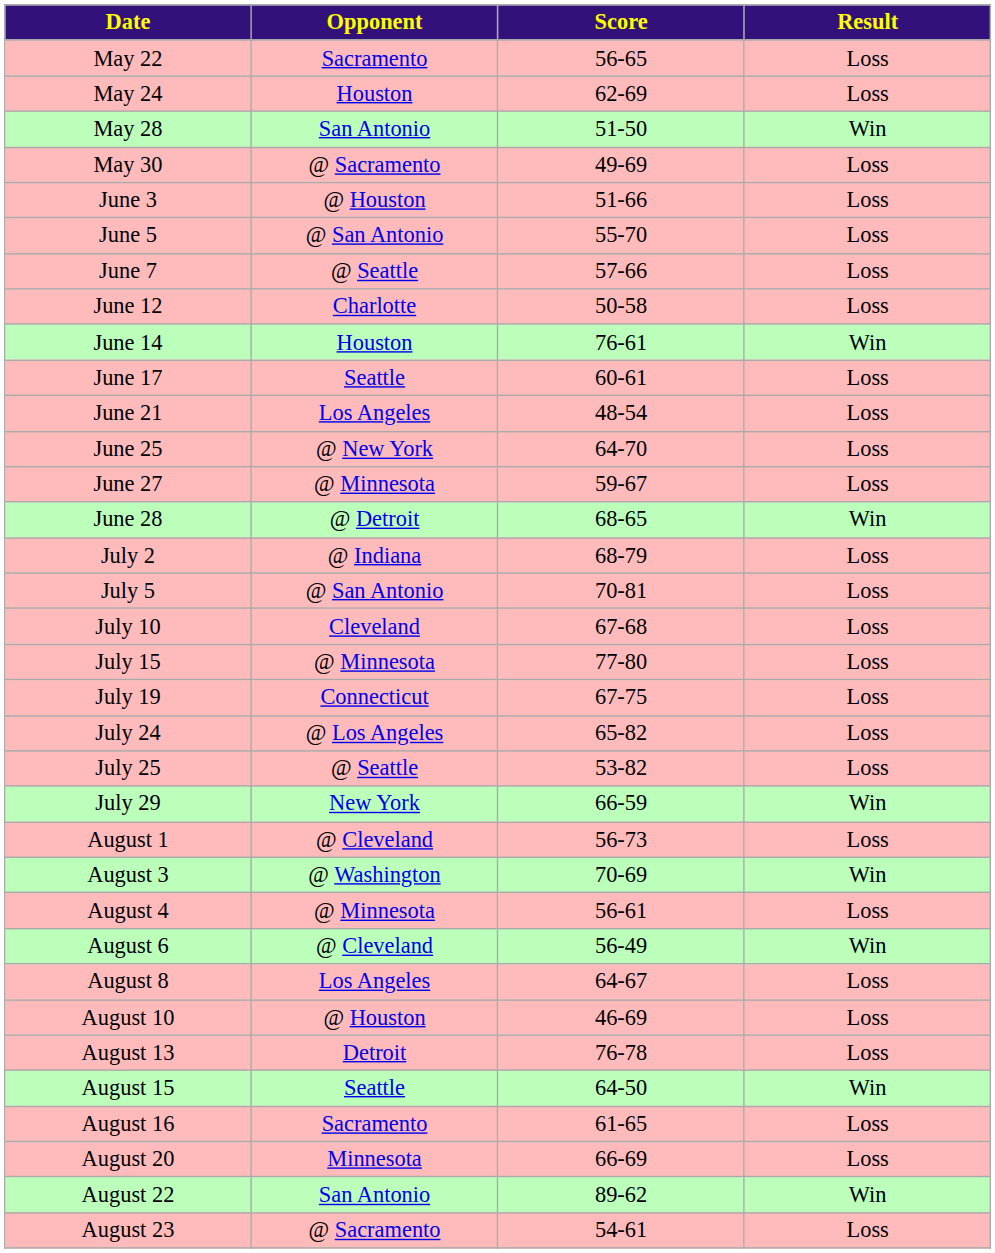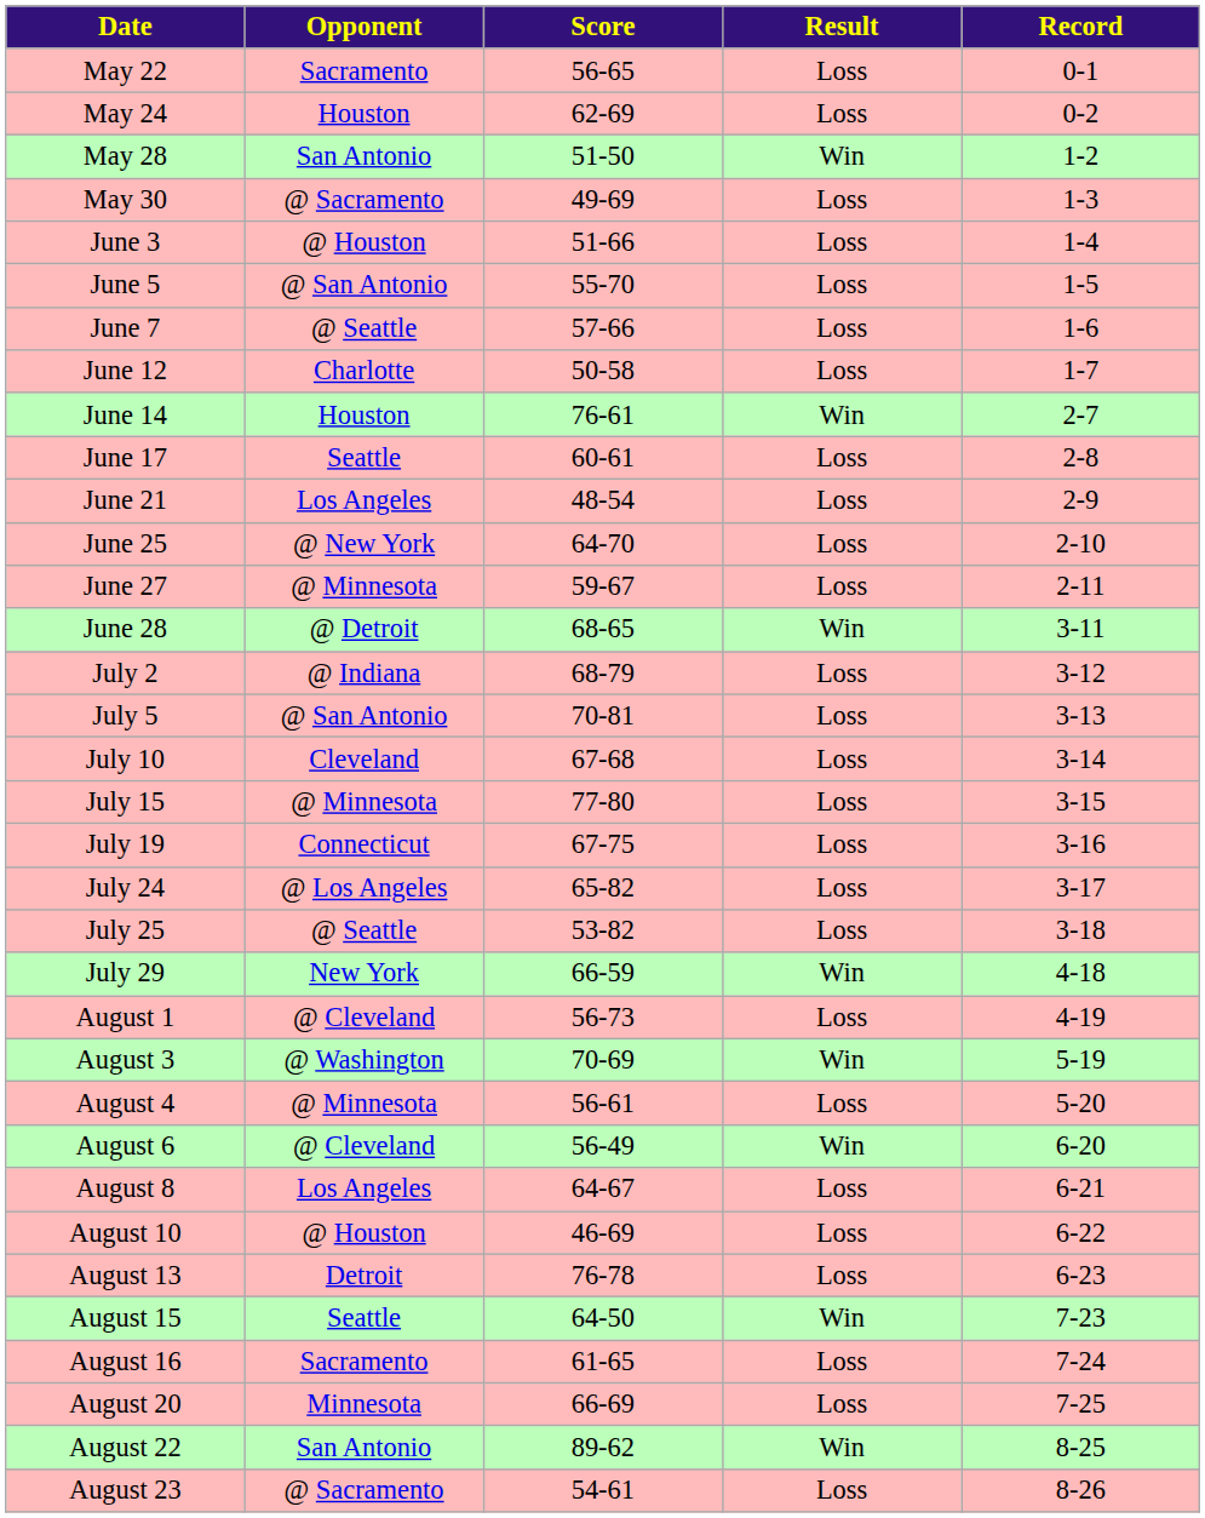+ column: Record | 0-1 | 0-2 | 1-2 | 1-3 | 1-4 | 1-5 | 1-6 | 1-7 | 2-7 | 2-8 | 2-9 | 2-10 | 2-11 | 3-11 | 3-12 | 3-13 | 3-14 | 3-15 | 3-16 | 3-17 | 3-18 | 4-18 | 4-19 | 5-19 | 5-20 | 6-20 | 6-21 | 6-22 | 6-23 | 7-23 | 7-24 | 7-25 | 8-25 | 8-26
